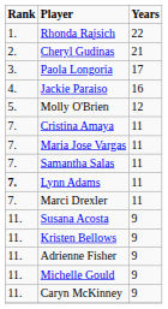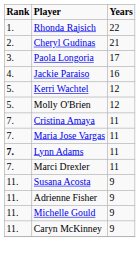+ row: 5. | Kerri Wachtel | 12
- row: 7. | Samantha Salas | 11
- row: 11. | Kristen Bellows | 9
